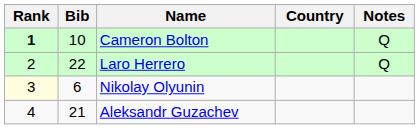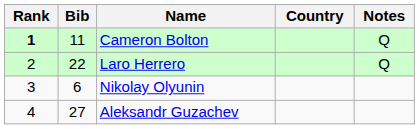Cameron Bolton | Bib: 10 -> 11
Nikolay Olyunin | Rank: lightyellow background -> no background
Aleksandr Guzachev | Bib: 21 -> 27
